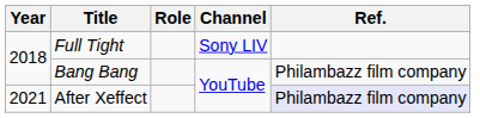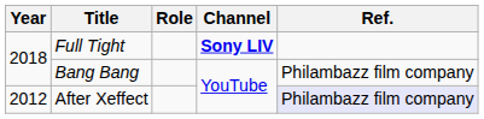Full Tight | Channel: normal -> bold
After Xeffect | Year: 2021 -> 2012
